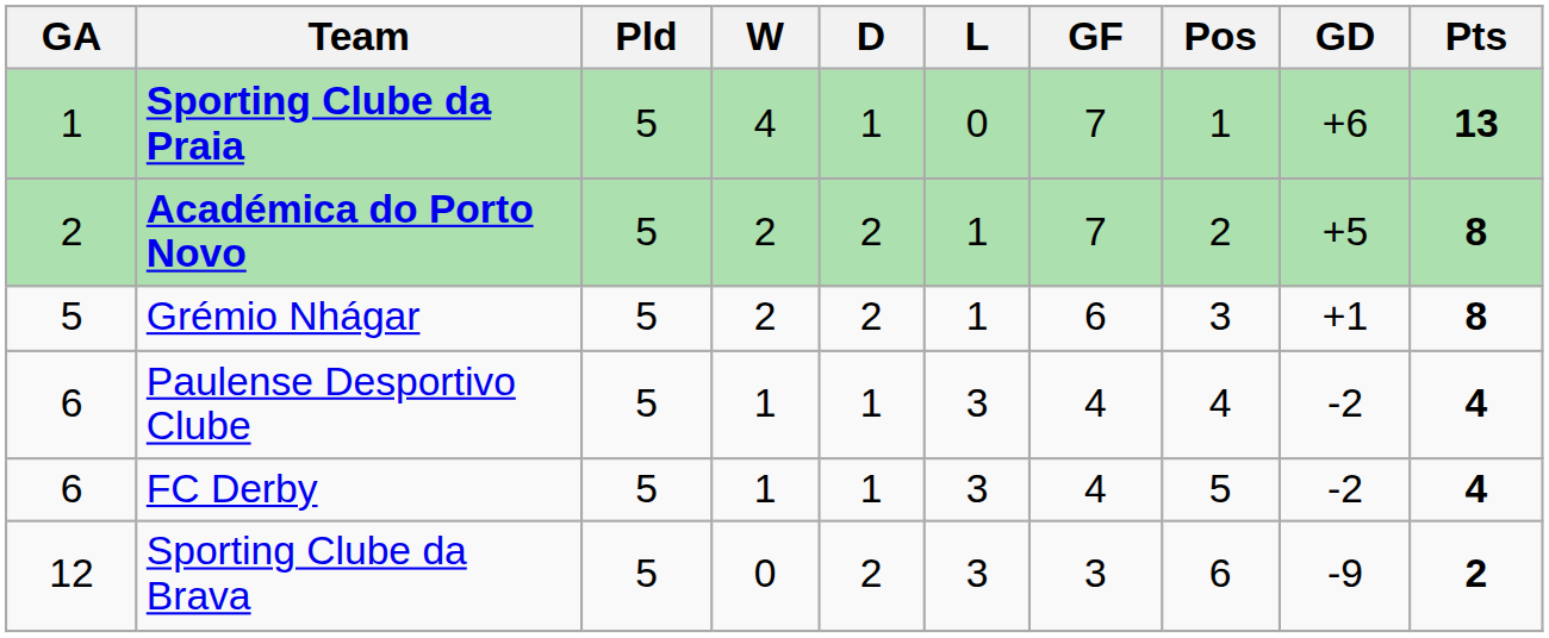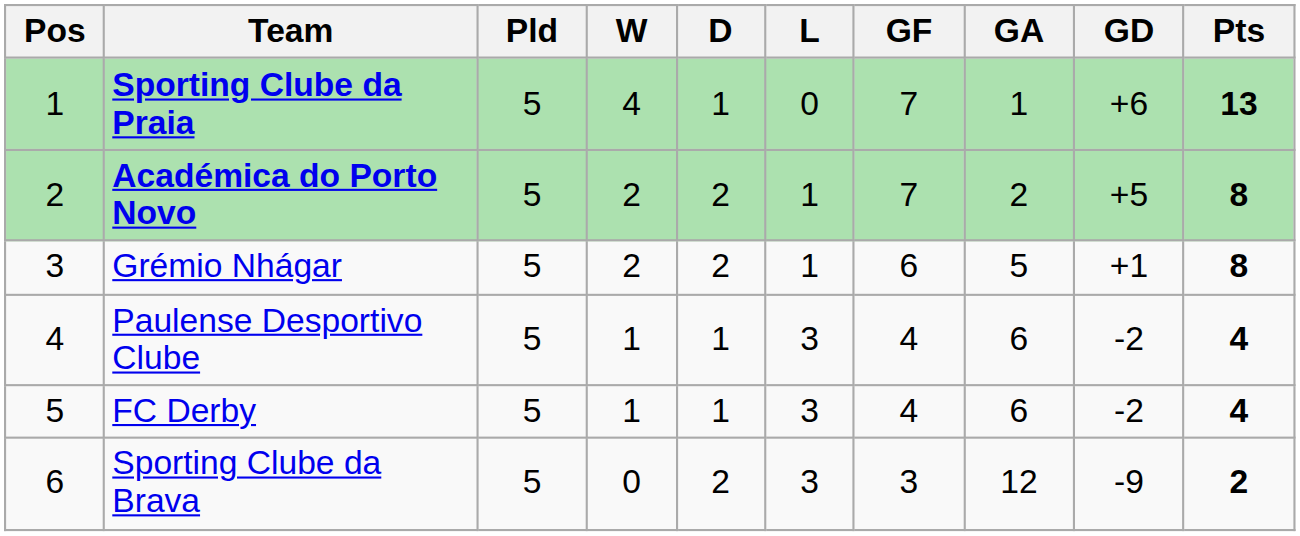columns swapped: Pos <-> GA
